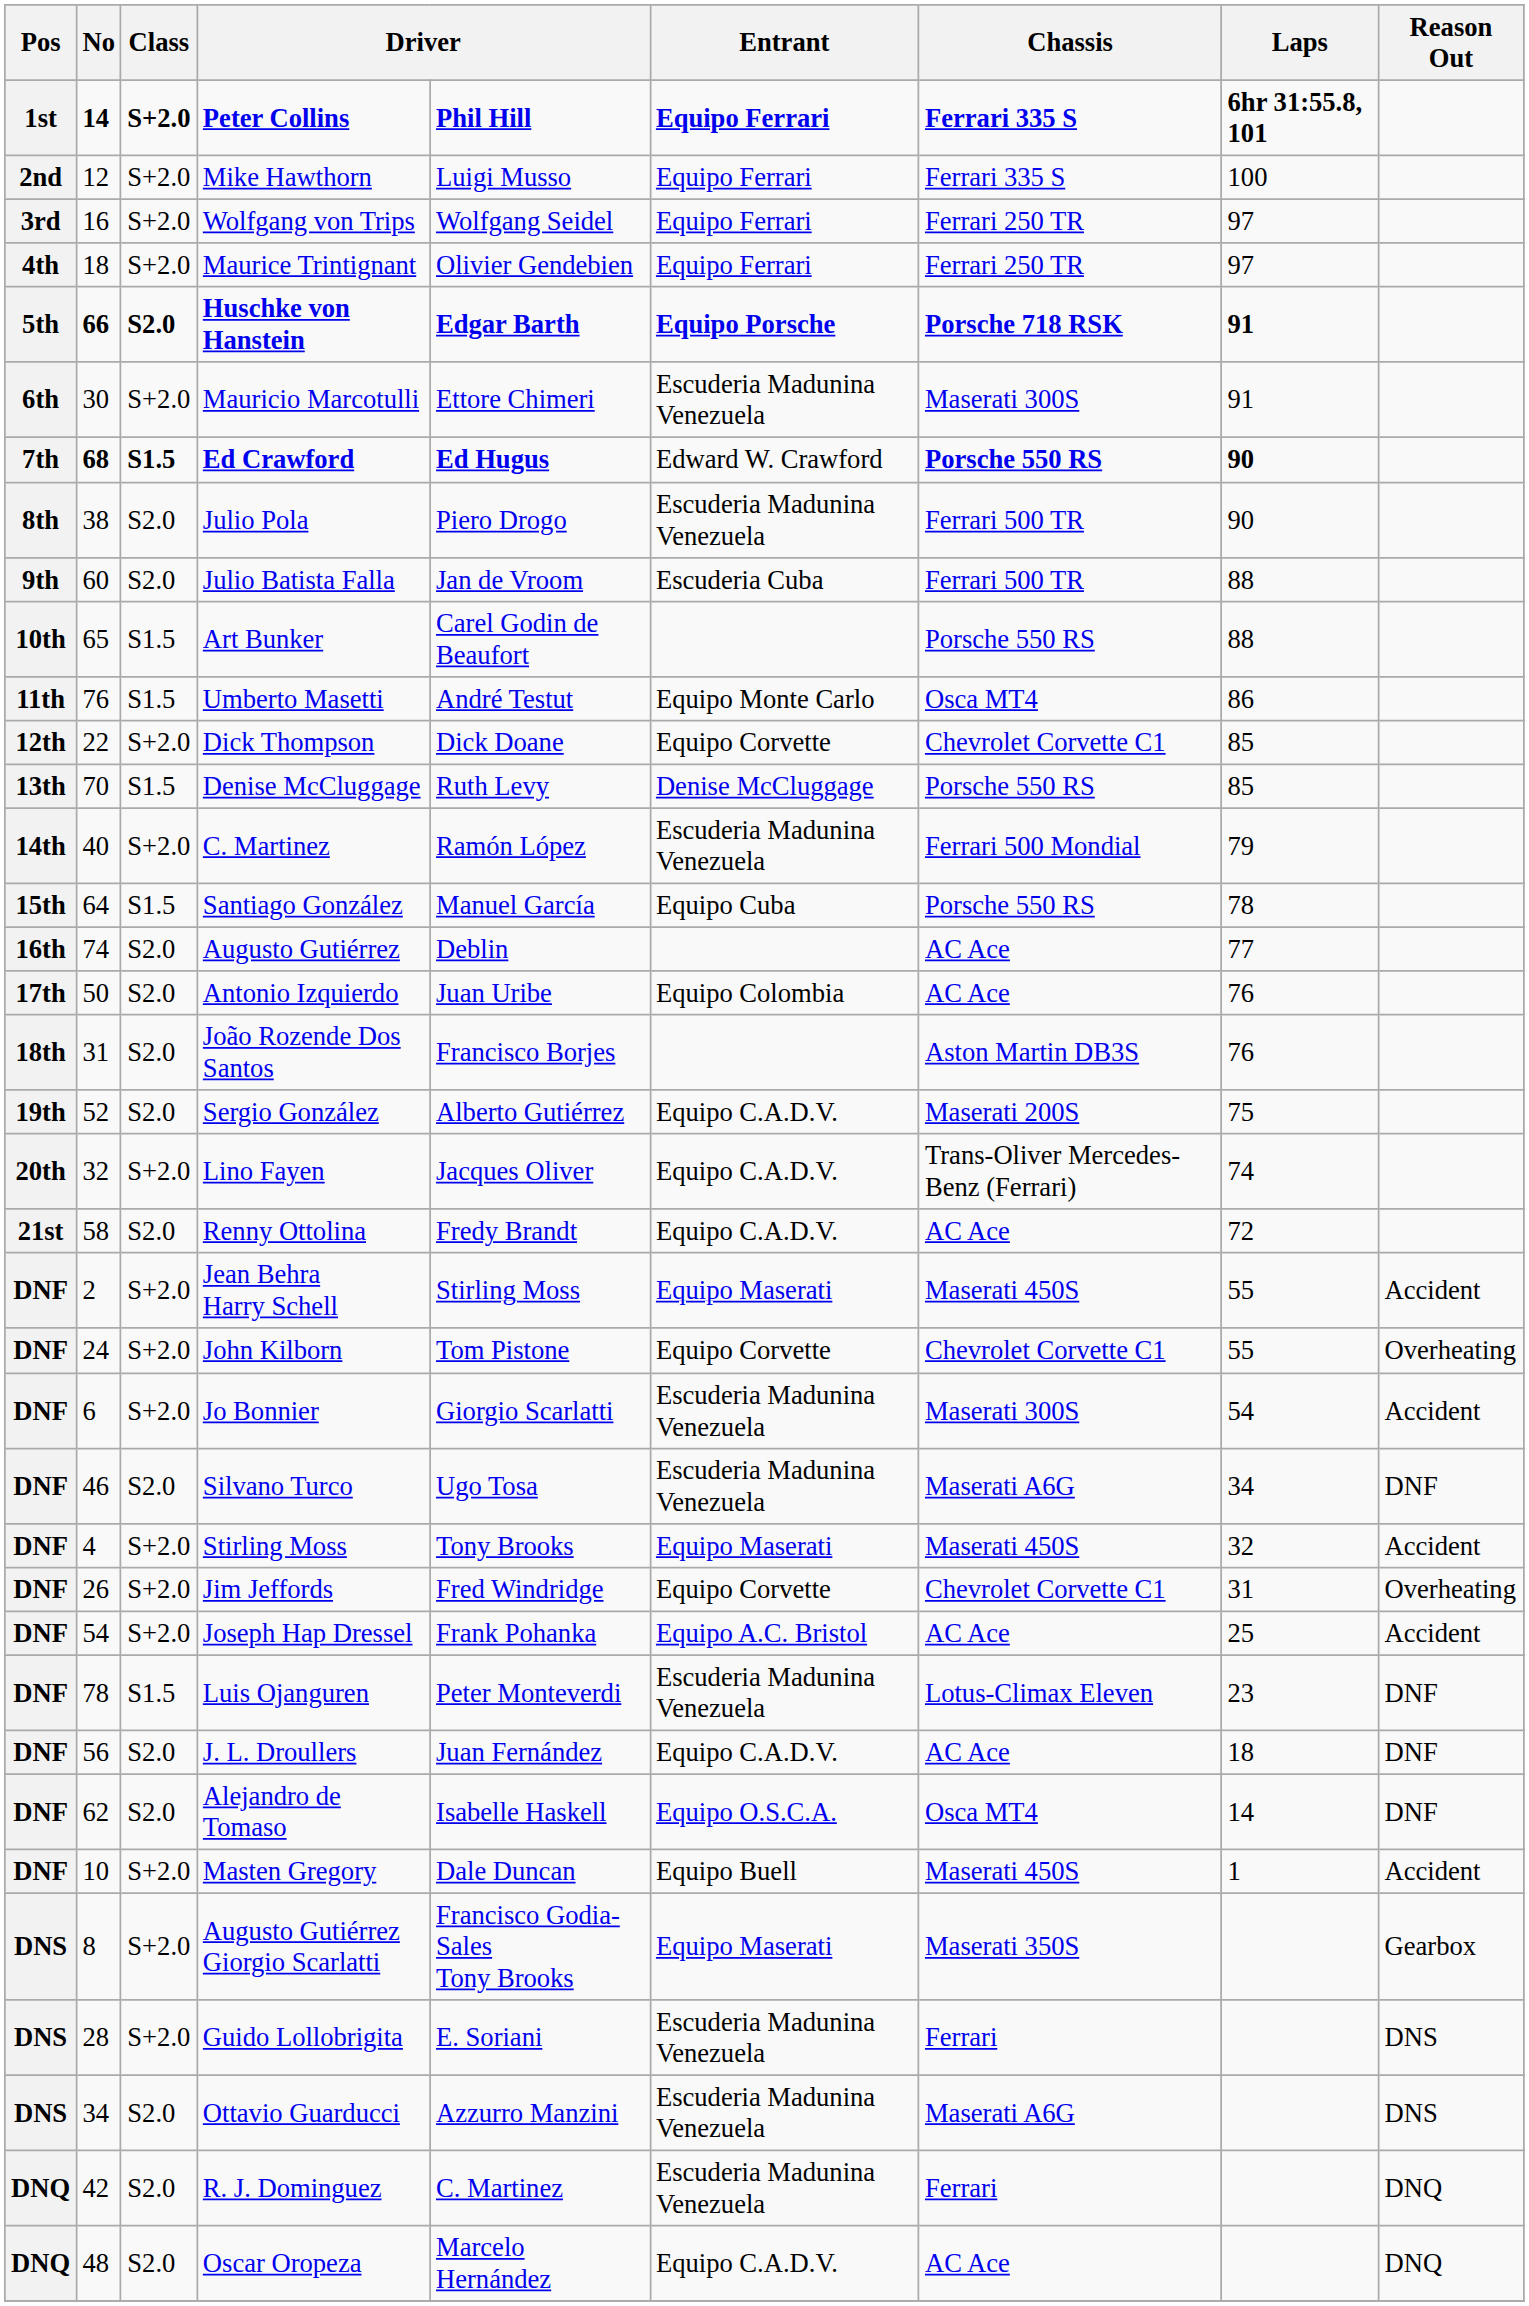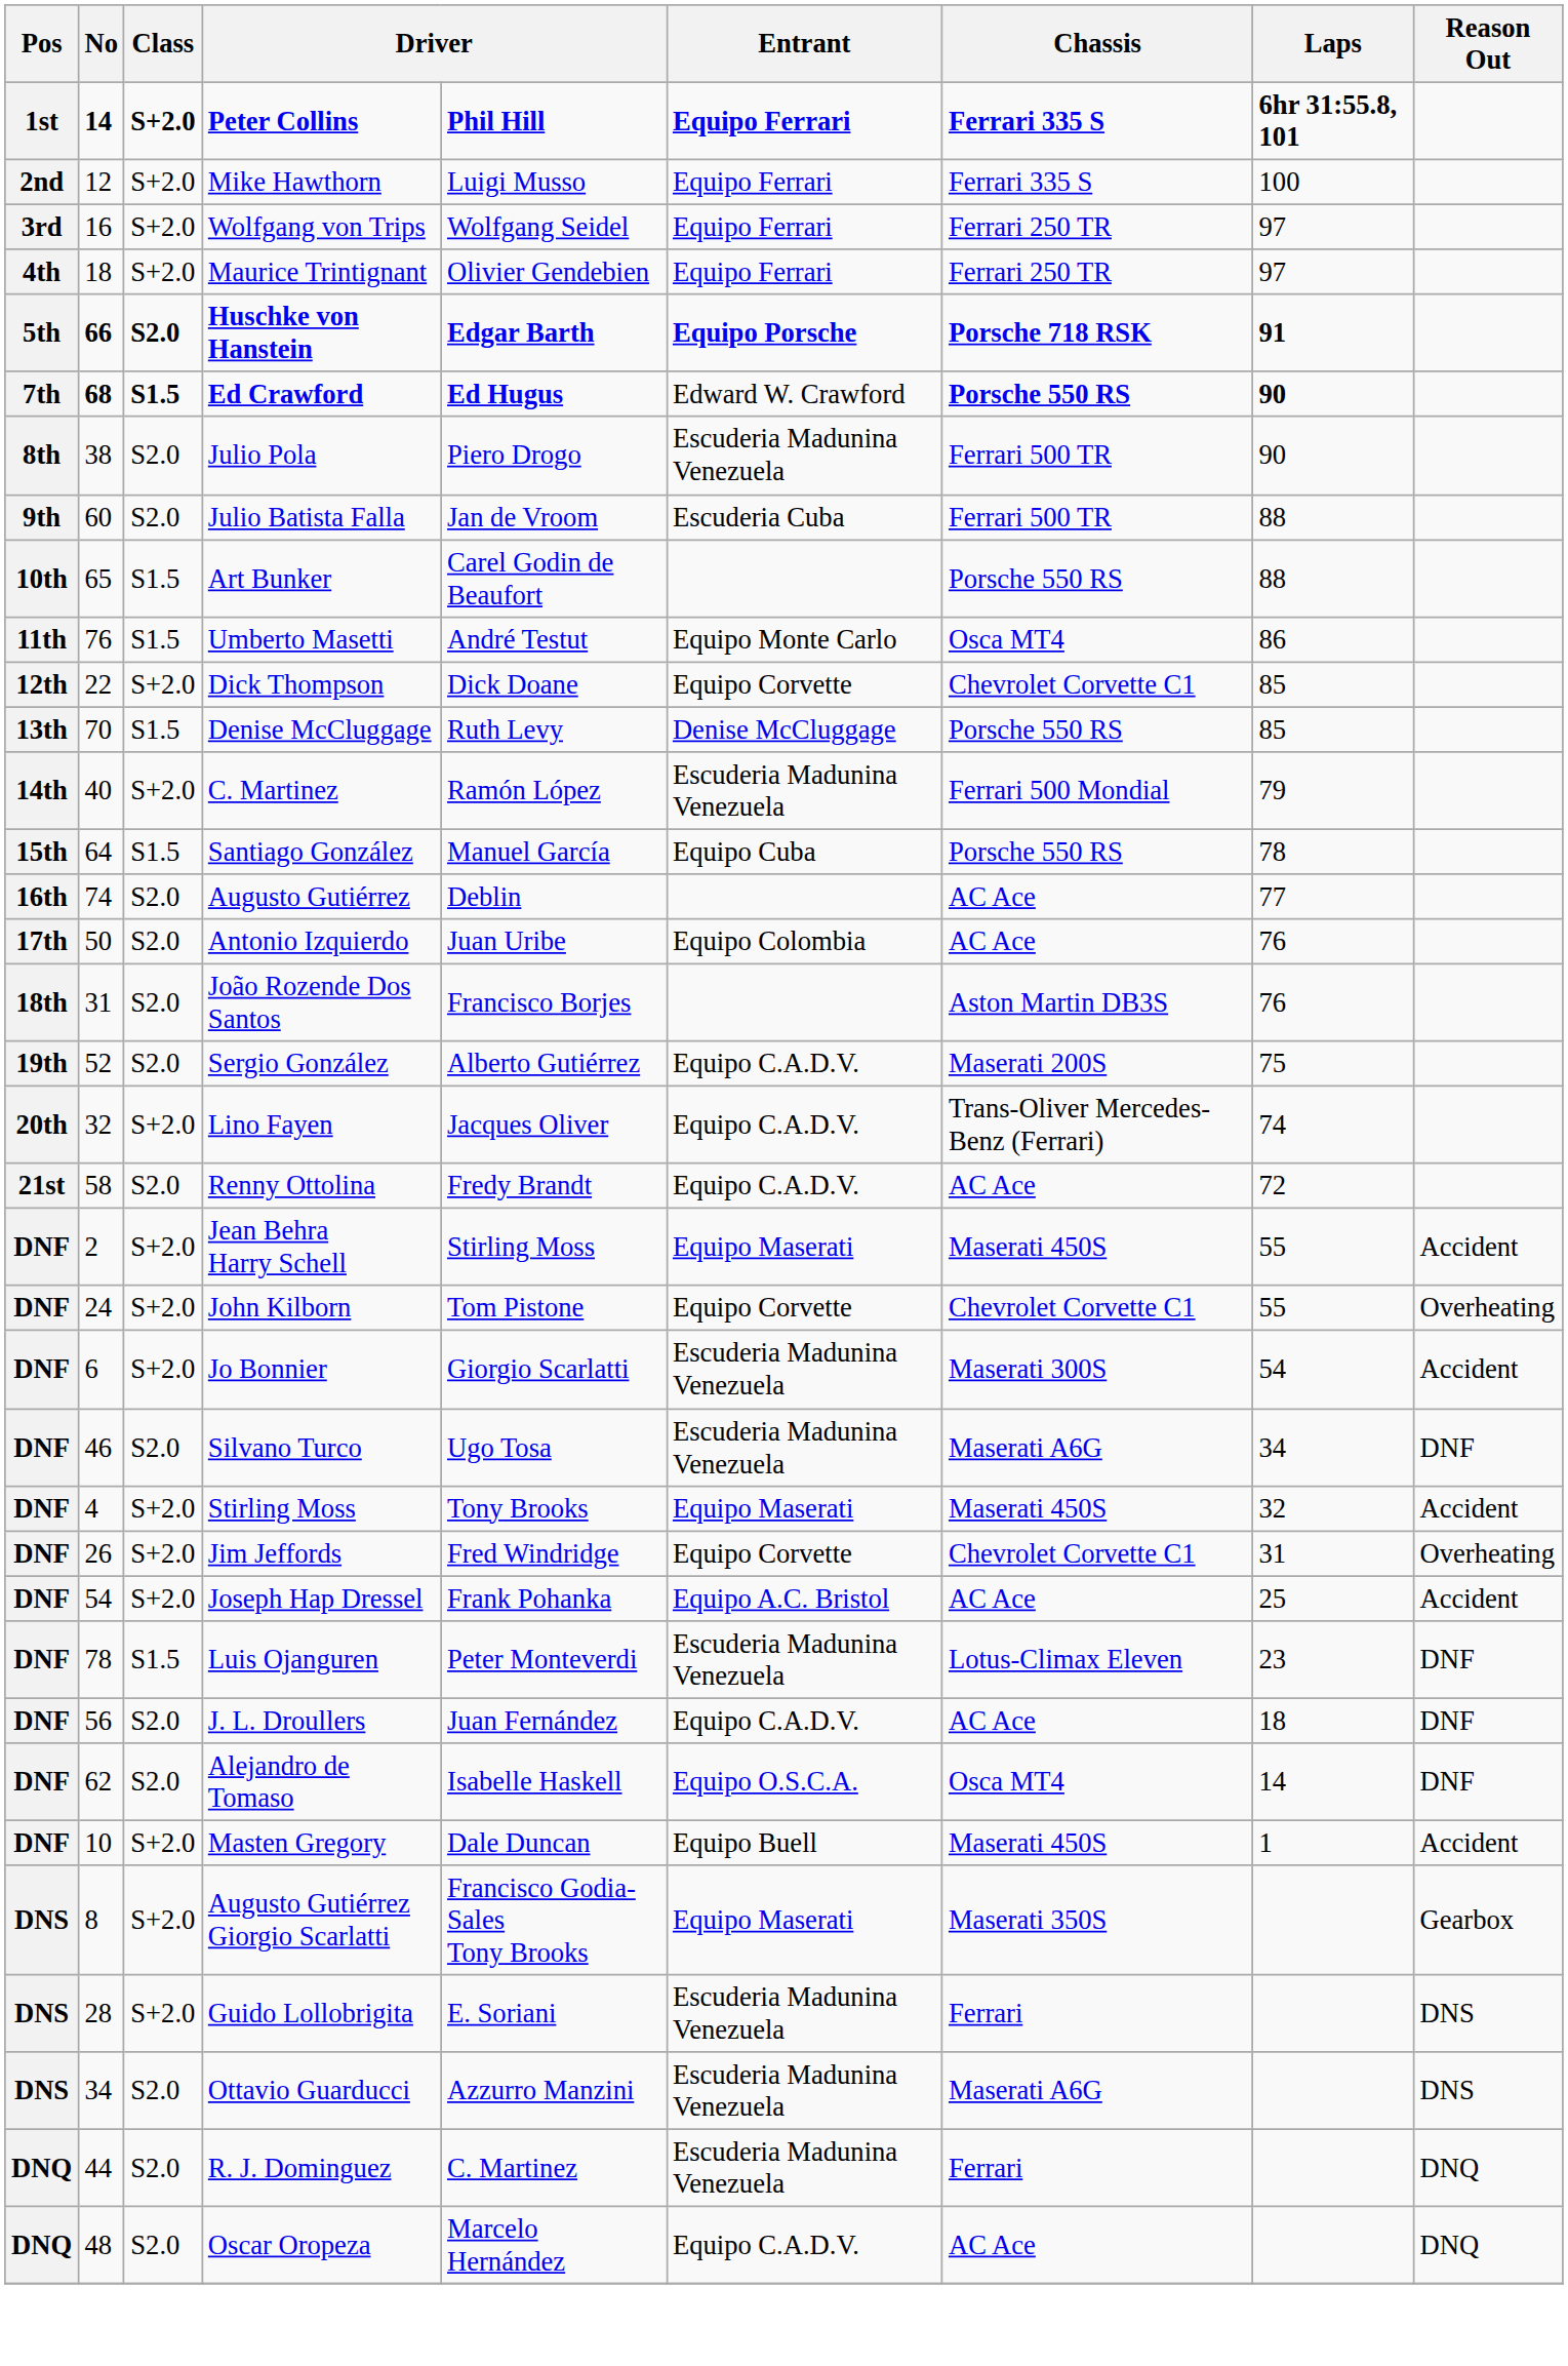- row: 6th | 30 | S+2.0 | Mauricio Marcotulli | Ettore Chimeri | Escuderia Madunina Venezuela | Maserati 300S | 91
R. J. Dominguez | No: 42 -> 44
